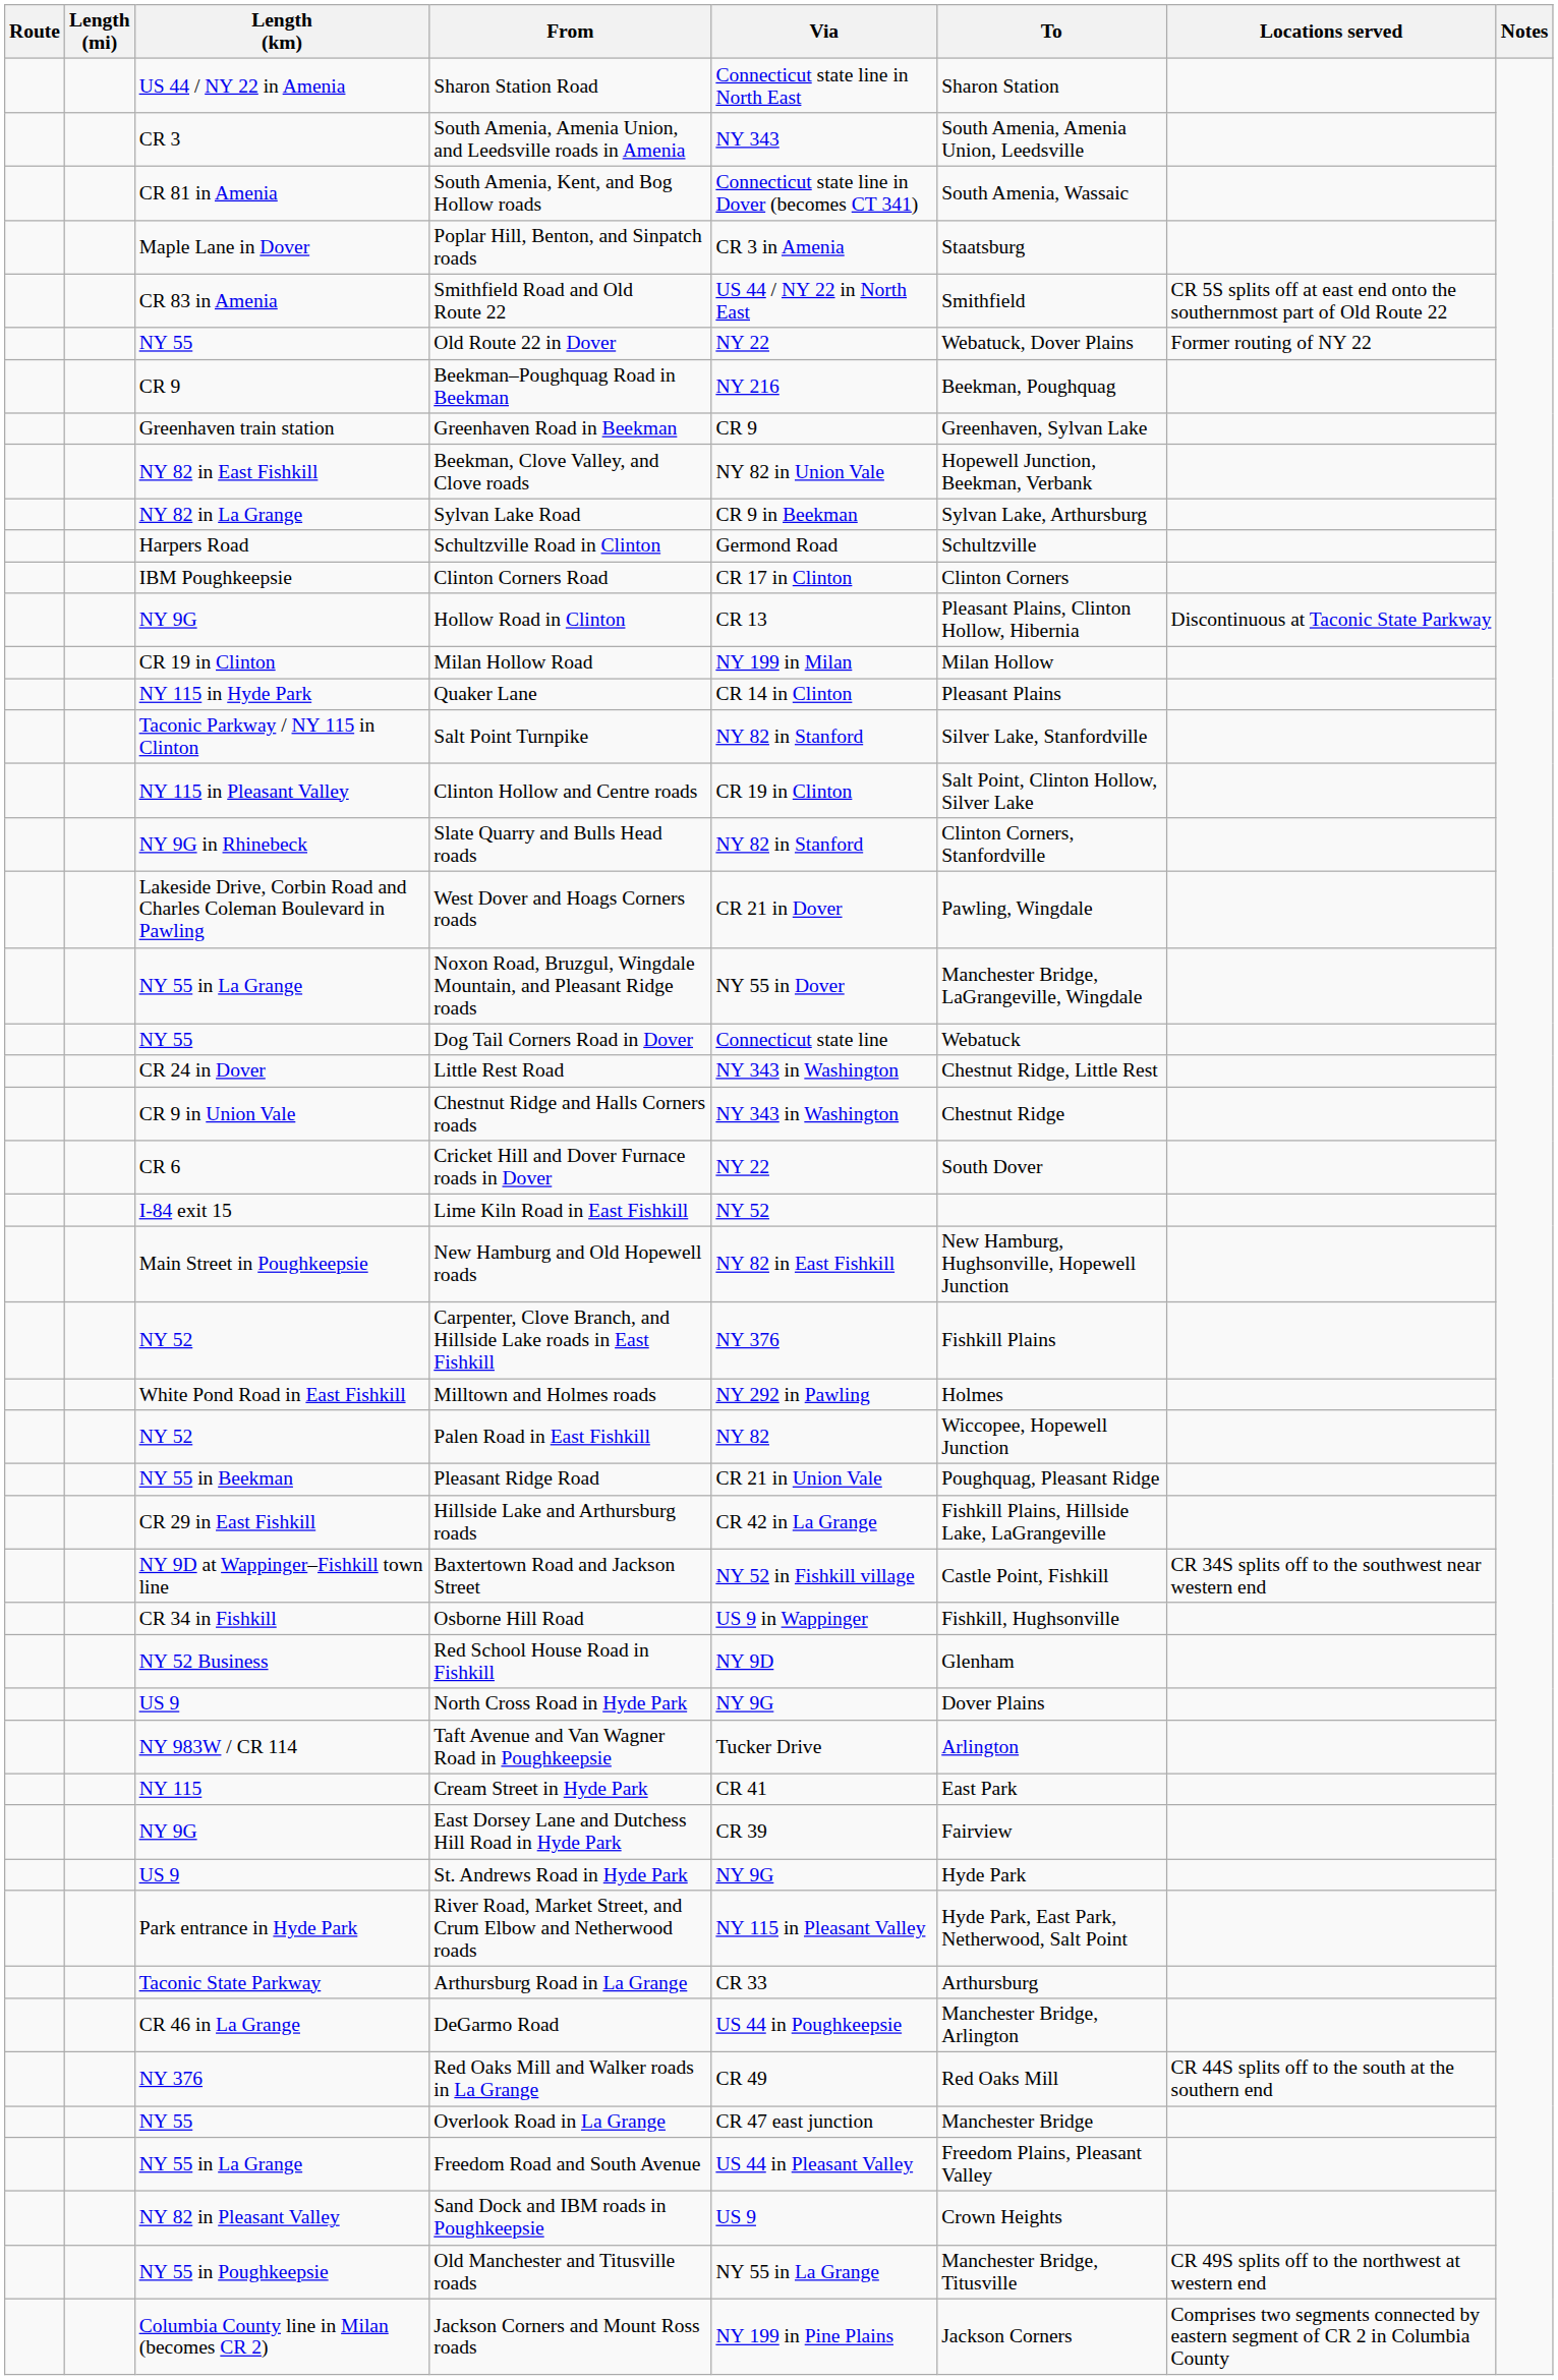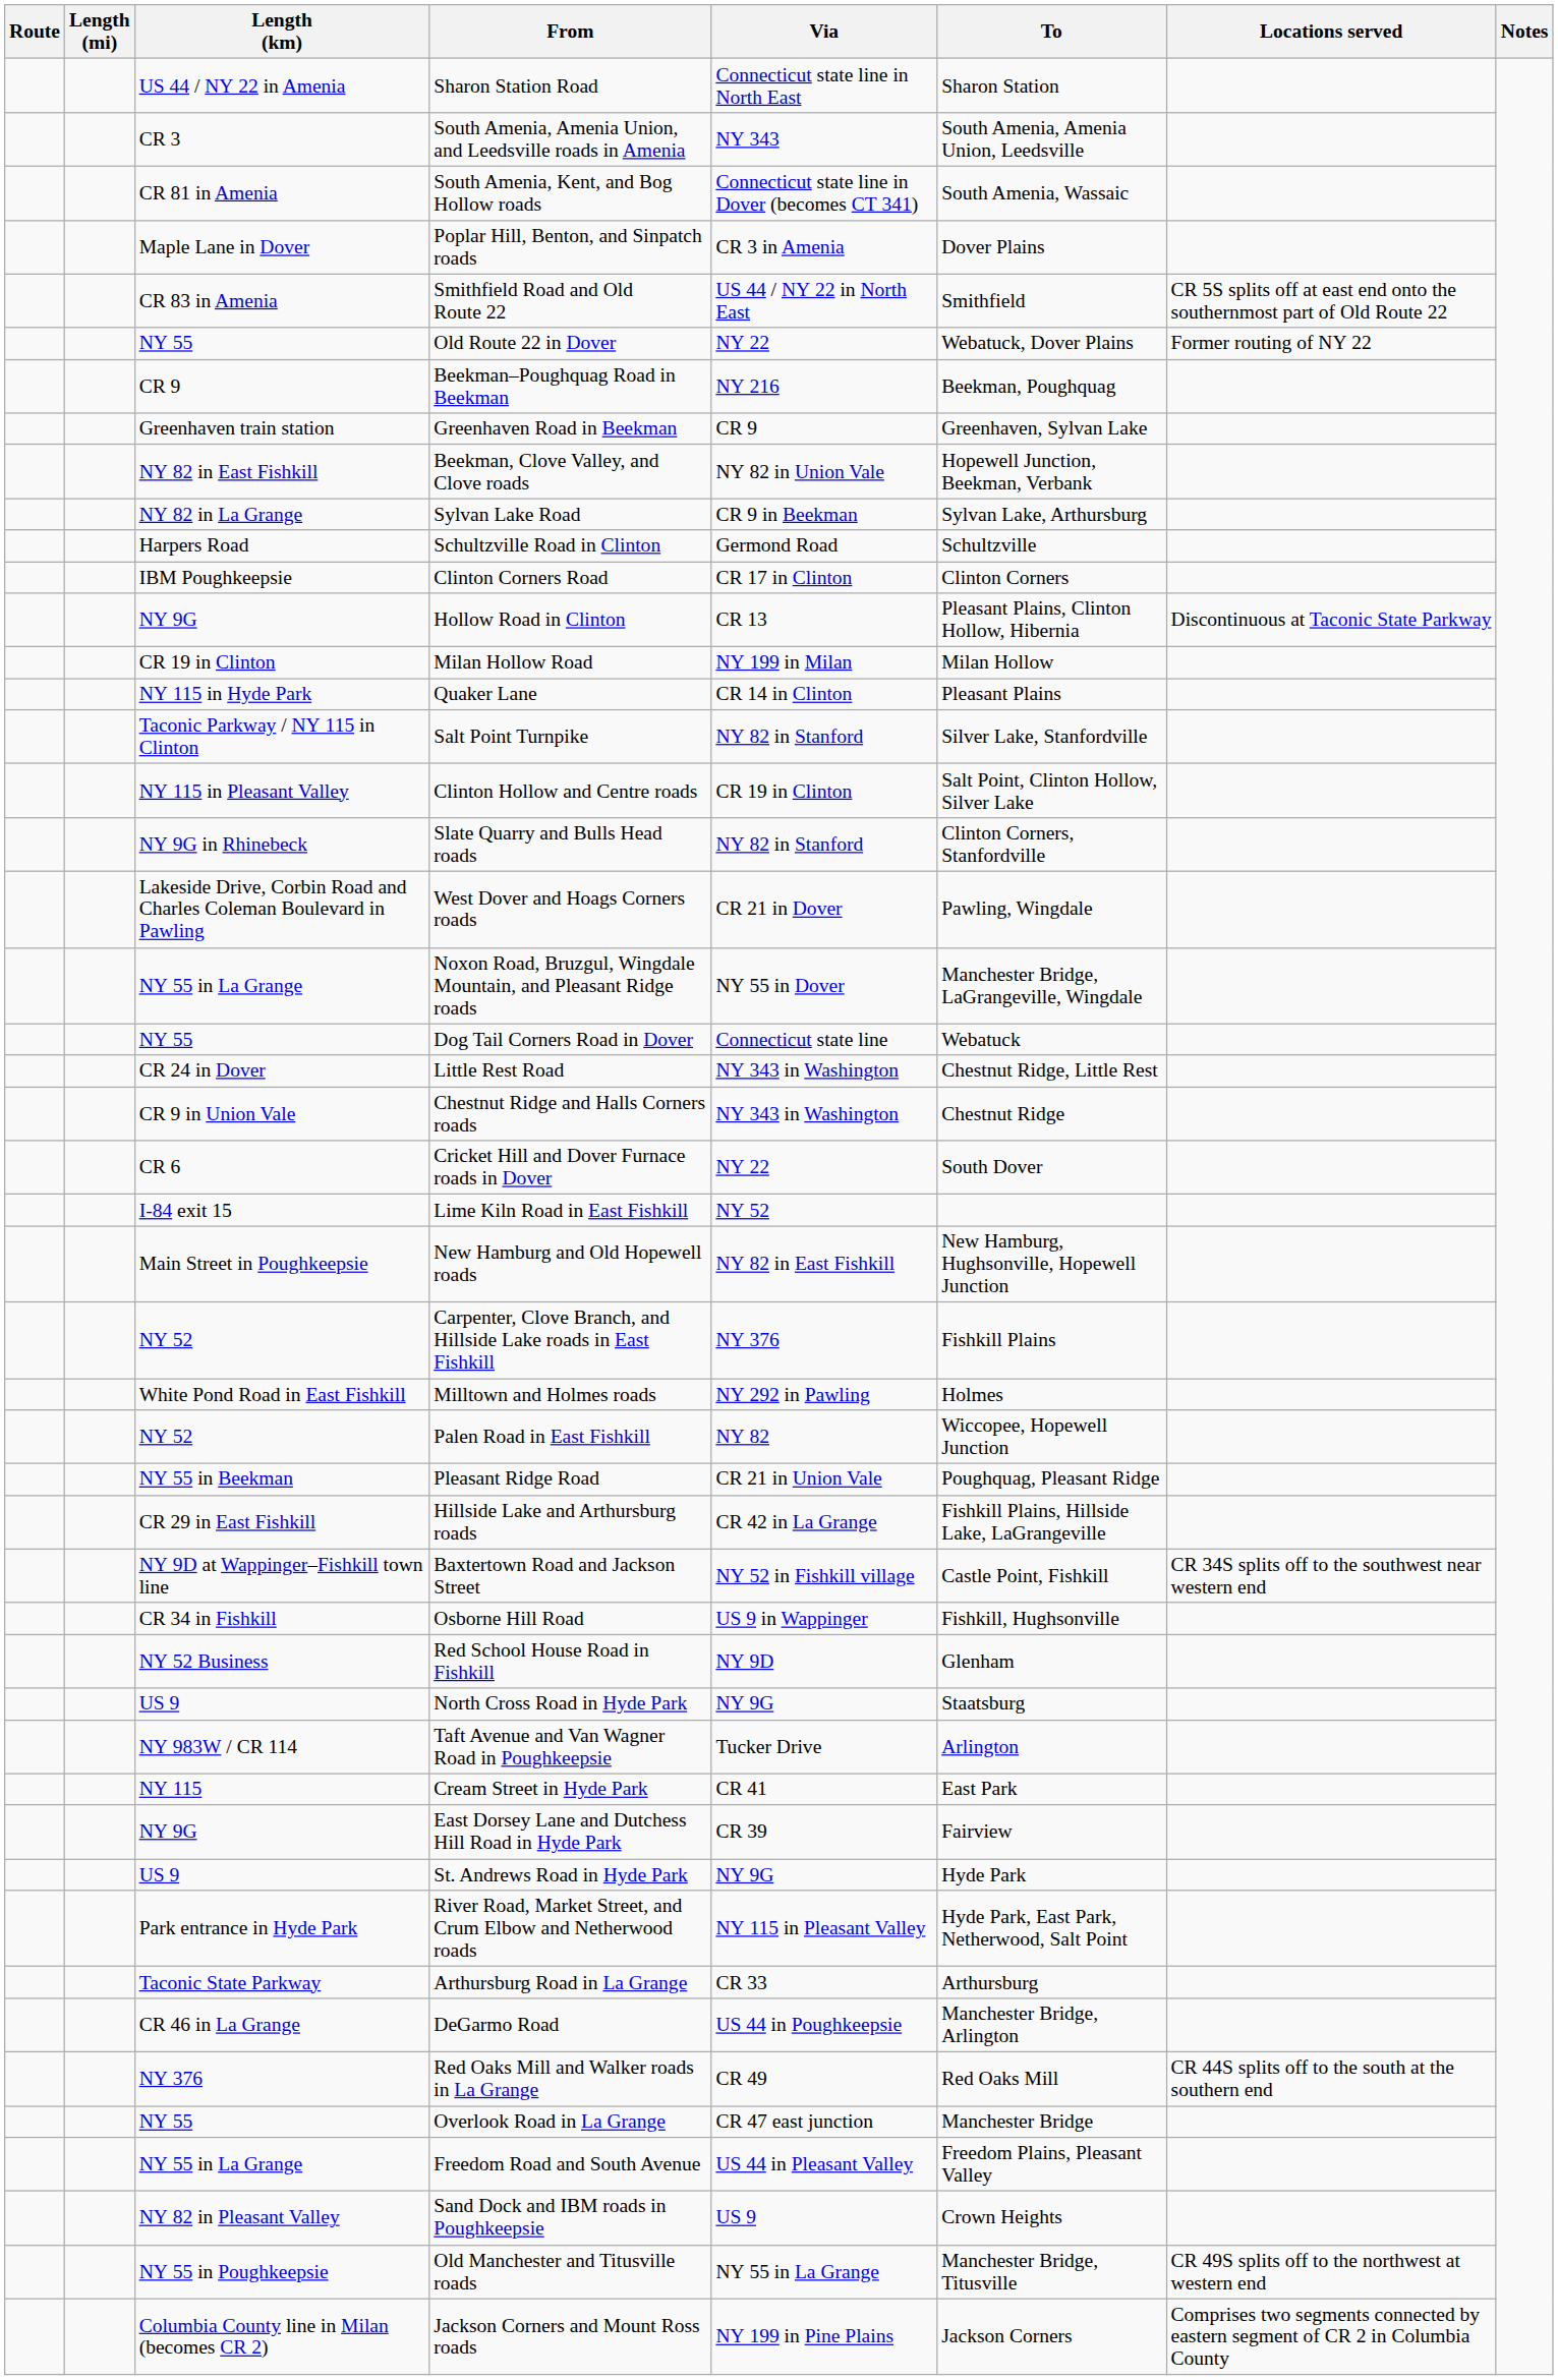Poplar Hill, Benton, and Sinpatch roads | To: Staatsburg -> Dover Plains
North Cross Road in Hyde Park | To: Dover Plains -> Staatsburg
